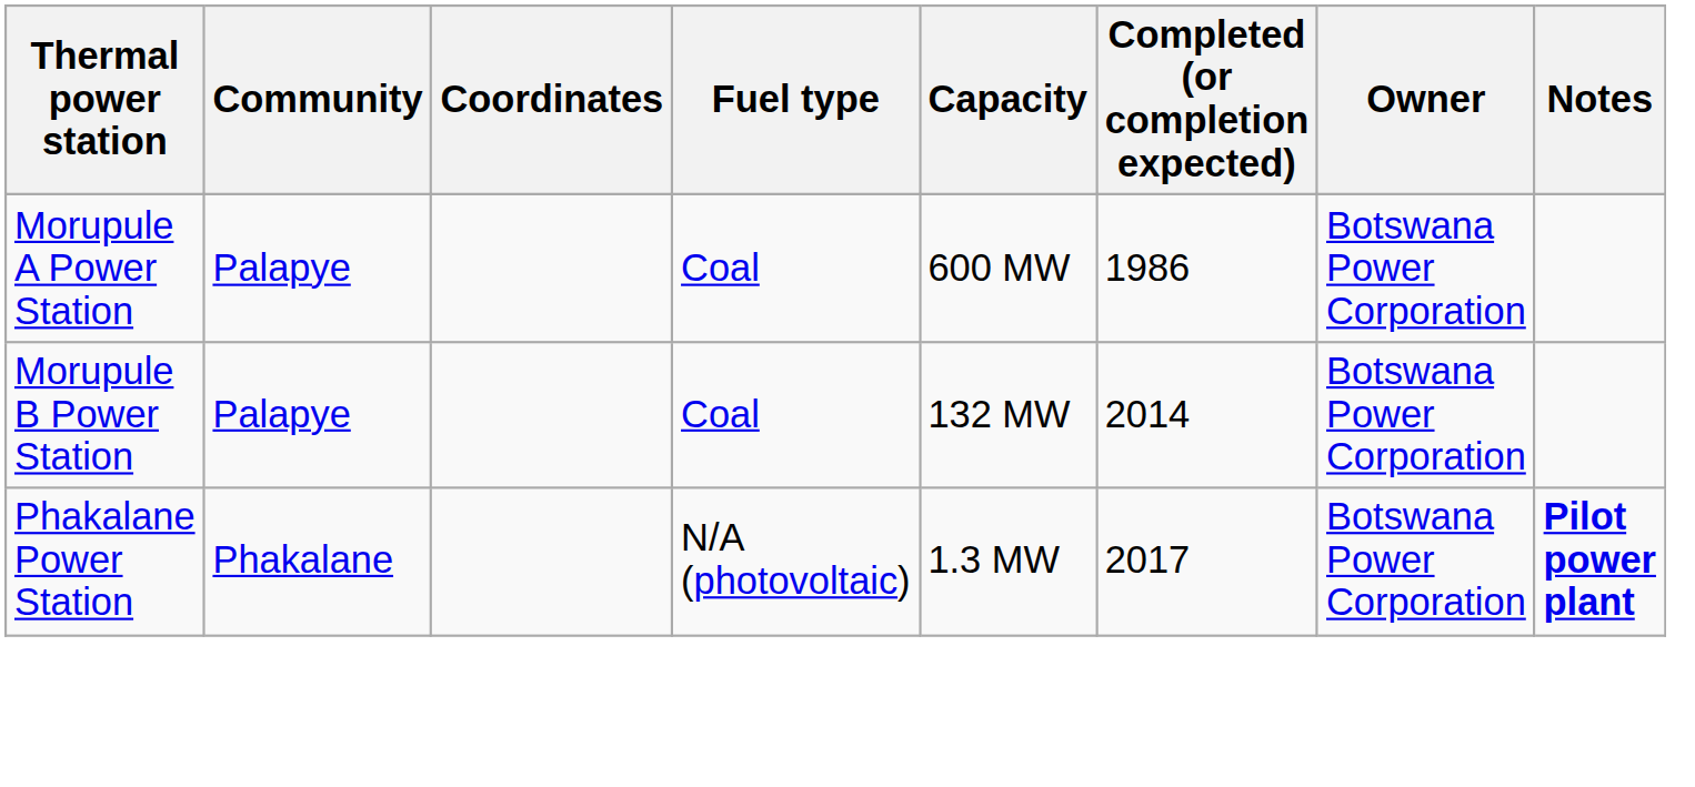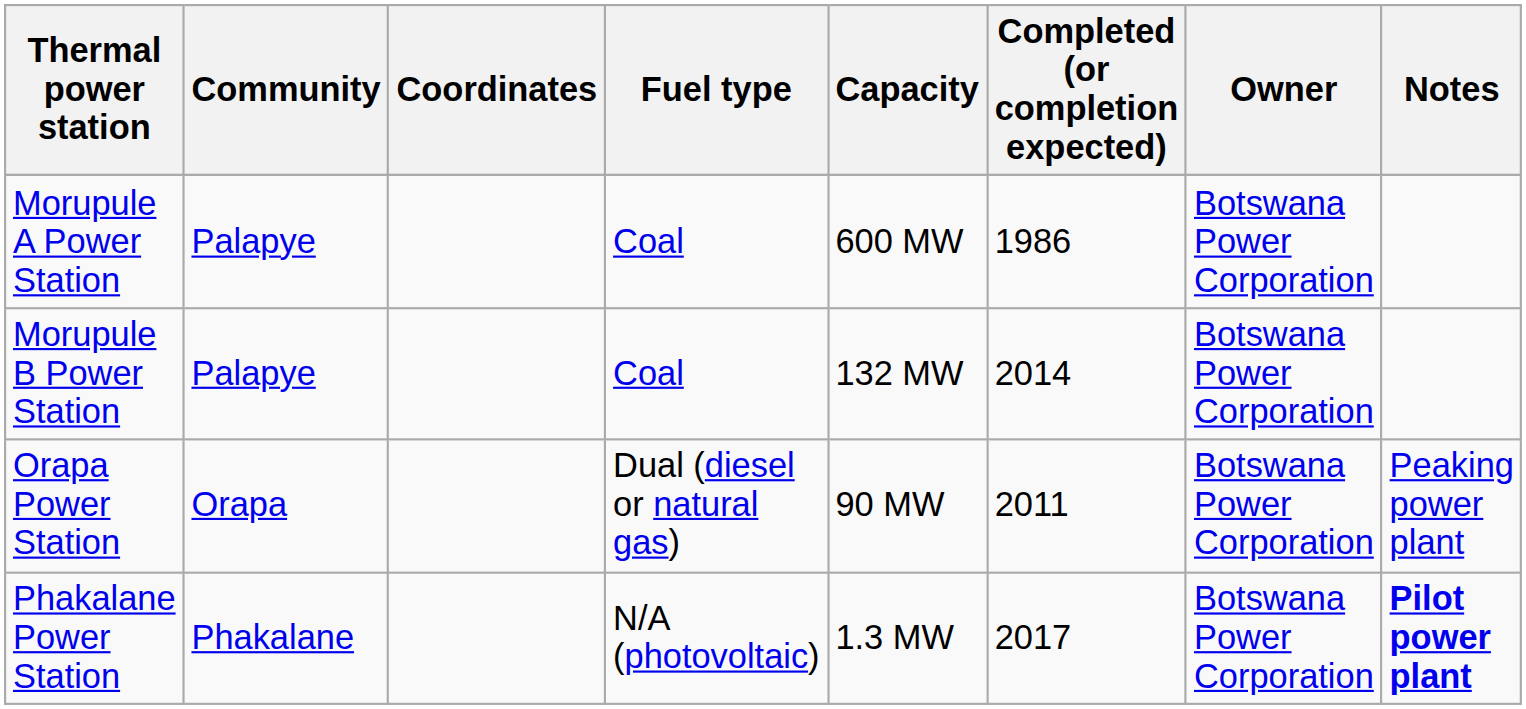+ row: Orapa Power Station | Orapa | Dual (diesel or natural gas) | 90 MW | 2011 | Botswana Power Corporation | Peaking power plant
